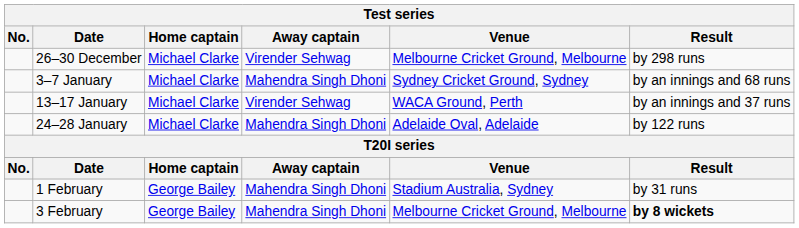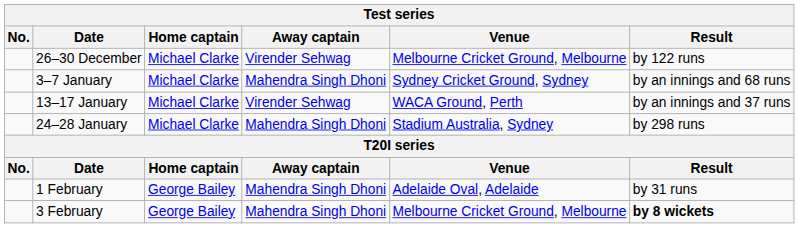26–30 December | Result: by 298 runs -> by 122 runs
24–28 January | Venue: Adelaide Oval, Adelaide -> Stadium Australia, Sydney
24–28 January | Result: by 122 runs -> by 298 runs
1 February | Venue: Stadium Australia, Sydney -> Adelaide Oval, Adelaide
